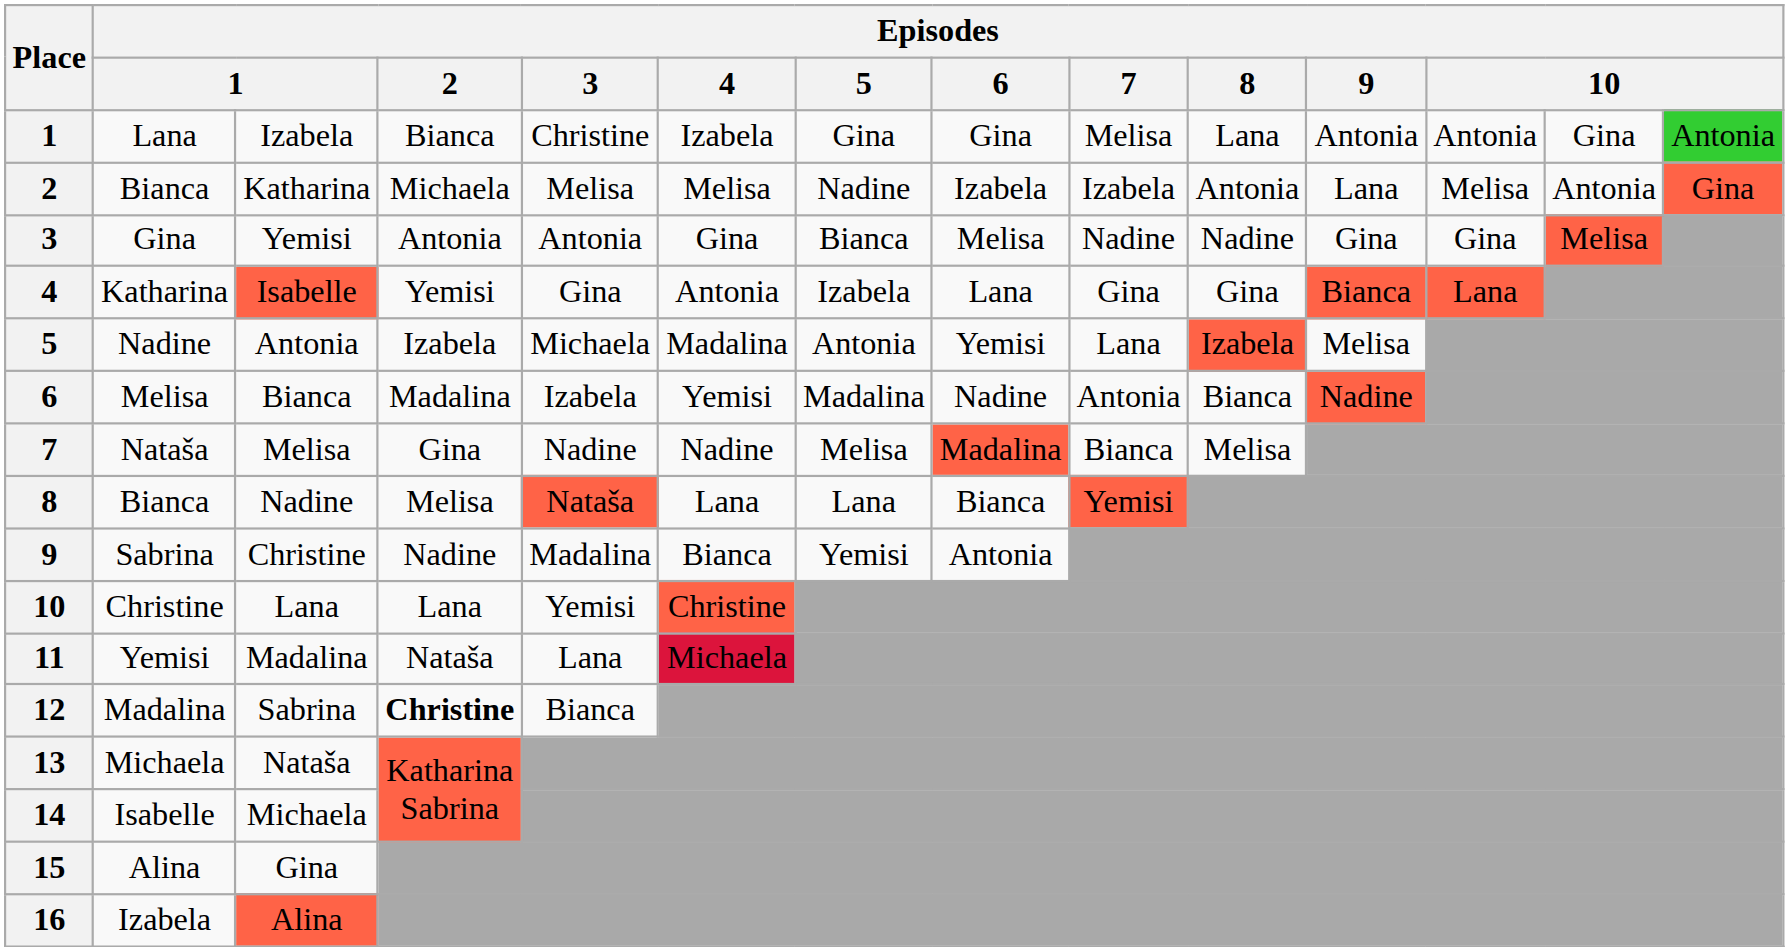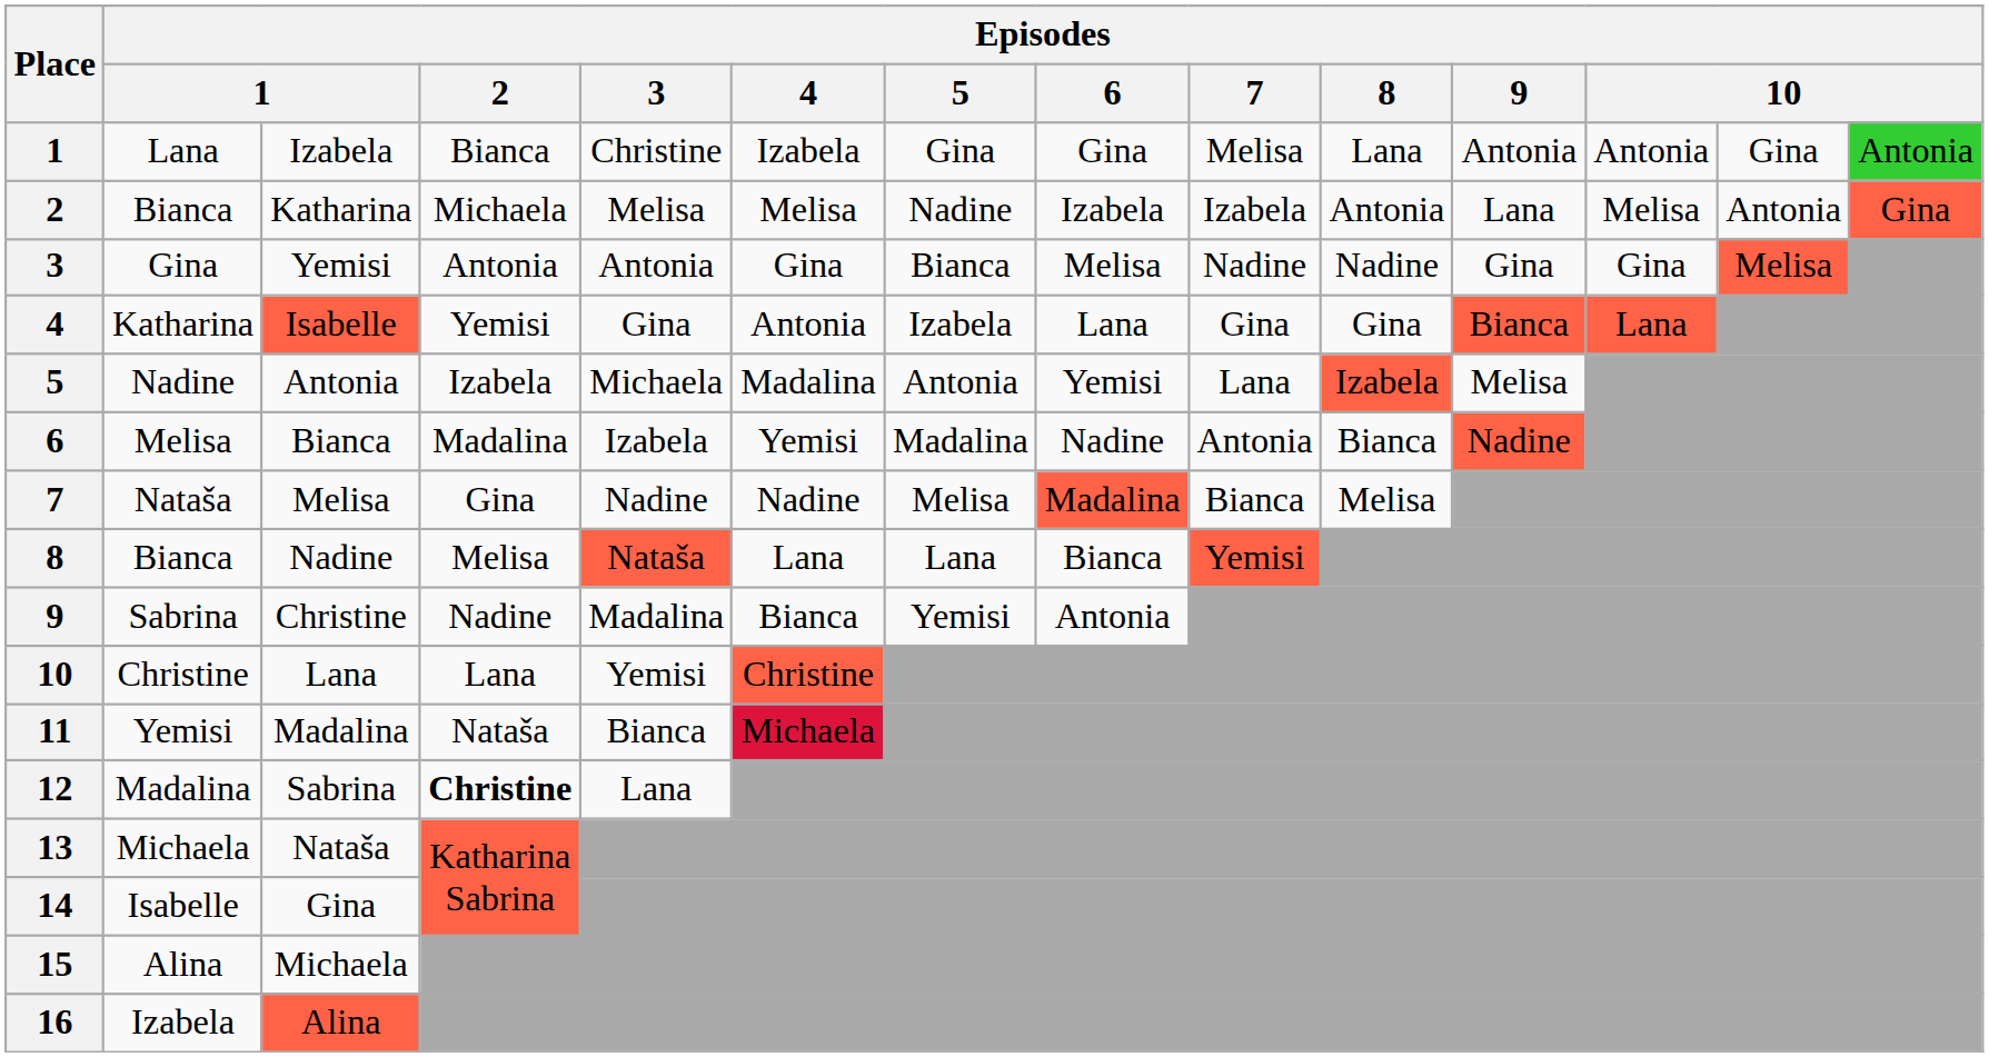11 | Episodes / 3: Lana -> Bianca
12 | Episodes / 3: Bianca -> Lana
14 | column 3: Michaela -> Gina
15 | column 3: Gina -> Michaela
